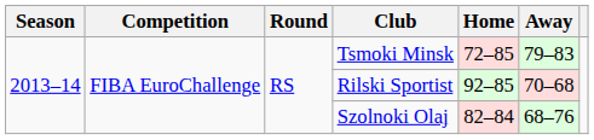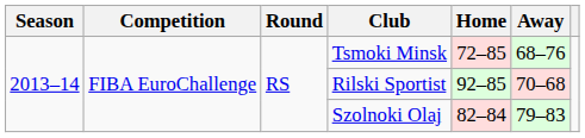Tsmoki Minsk | Away: 79–83 -> 68–76
Szolnoki Olaj | Away: 68–76 -> 79–83
